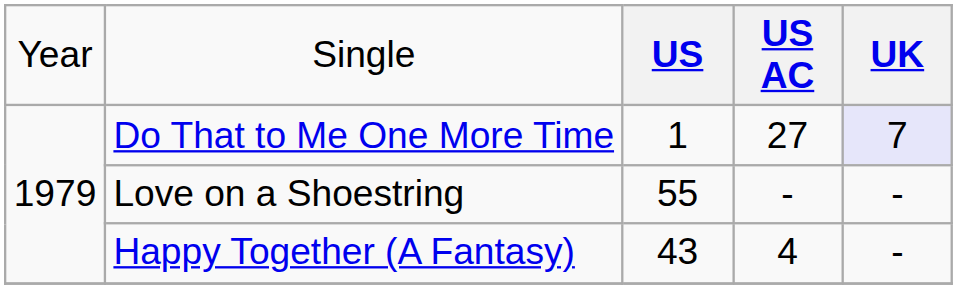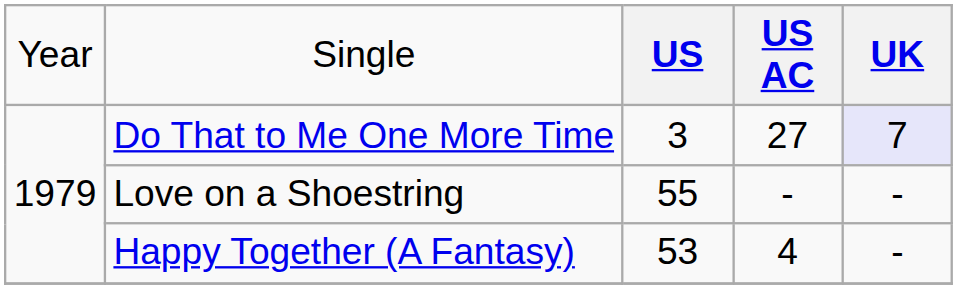Do That to Me One More Time | column 3: 1 -> 3
Happy Together (A Fantasy) | column 3: 43 -> 53
